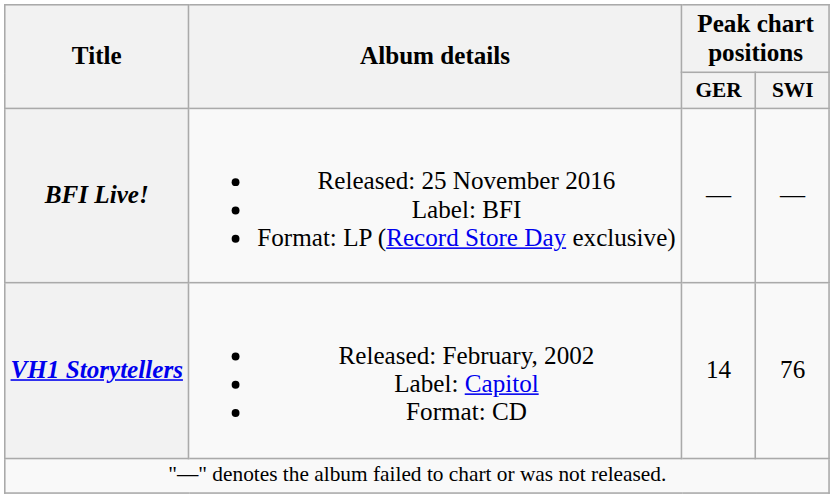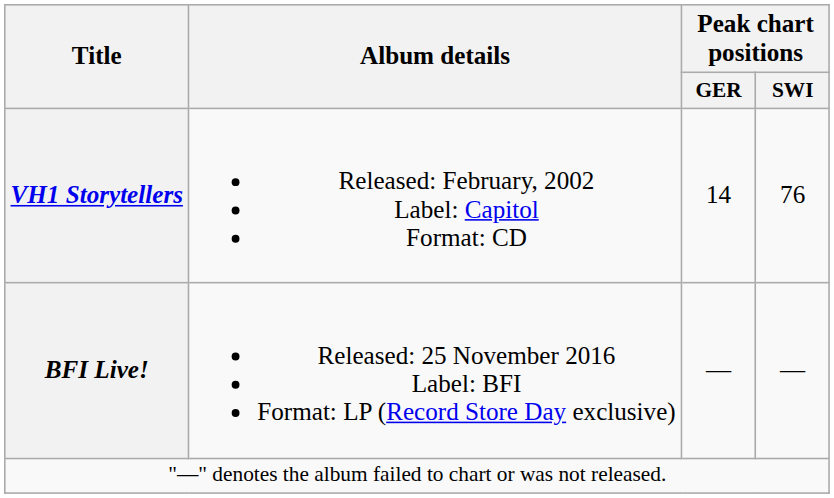rows swapped: VH1 Storytellers <-> BFI Live!
